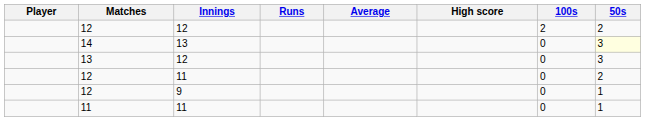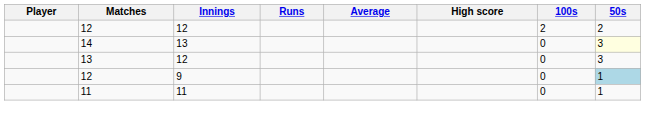- row: 12 | 11 | 0 | 2
12 / 9 | 50s: no background -> lightblue background
